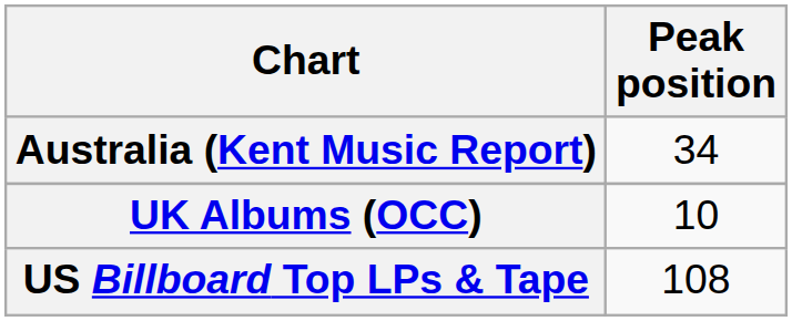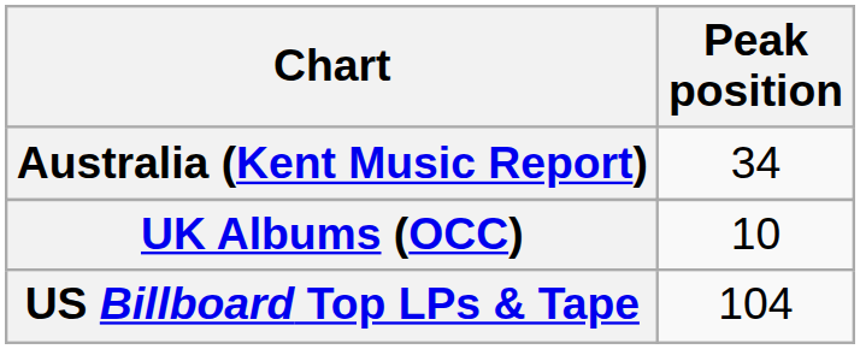US Billboard Top LPs & Tape | Peak position: 108 -> 104
